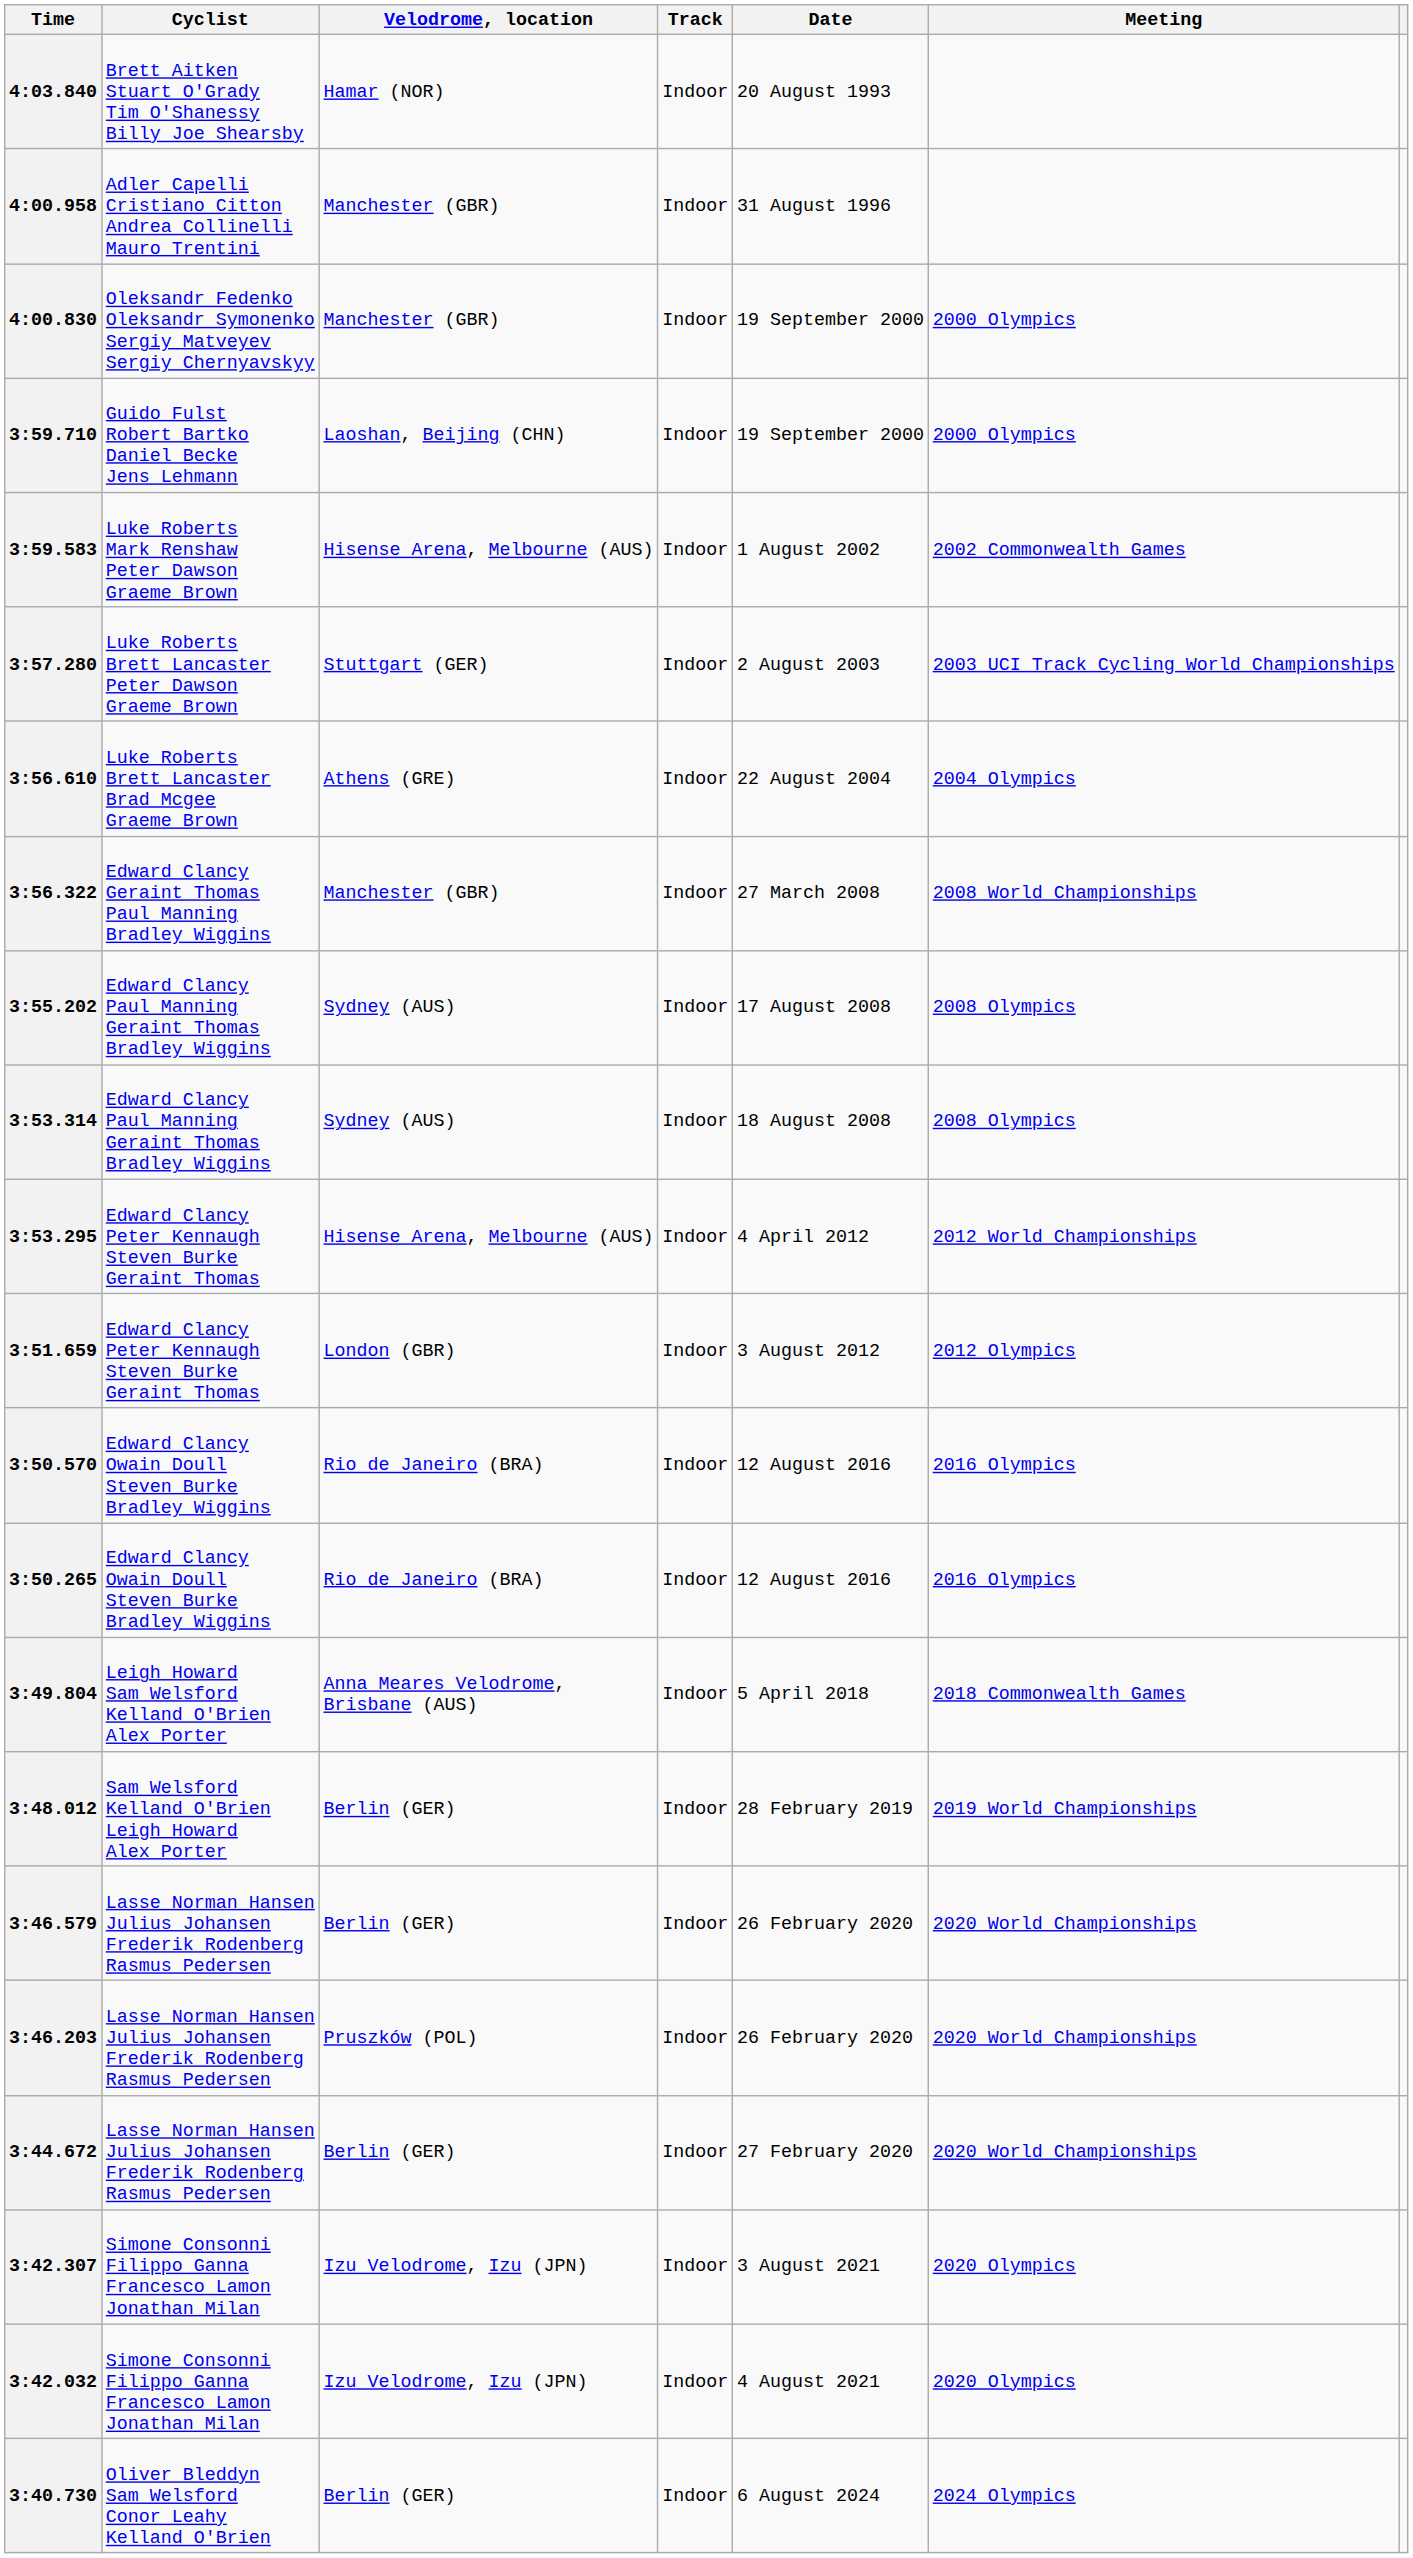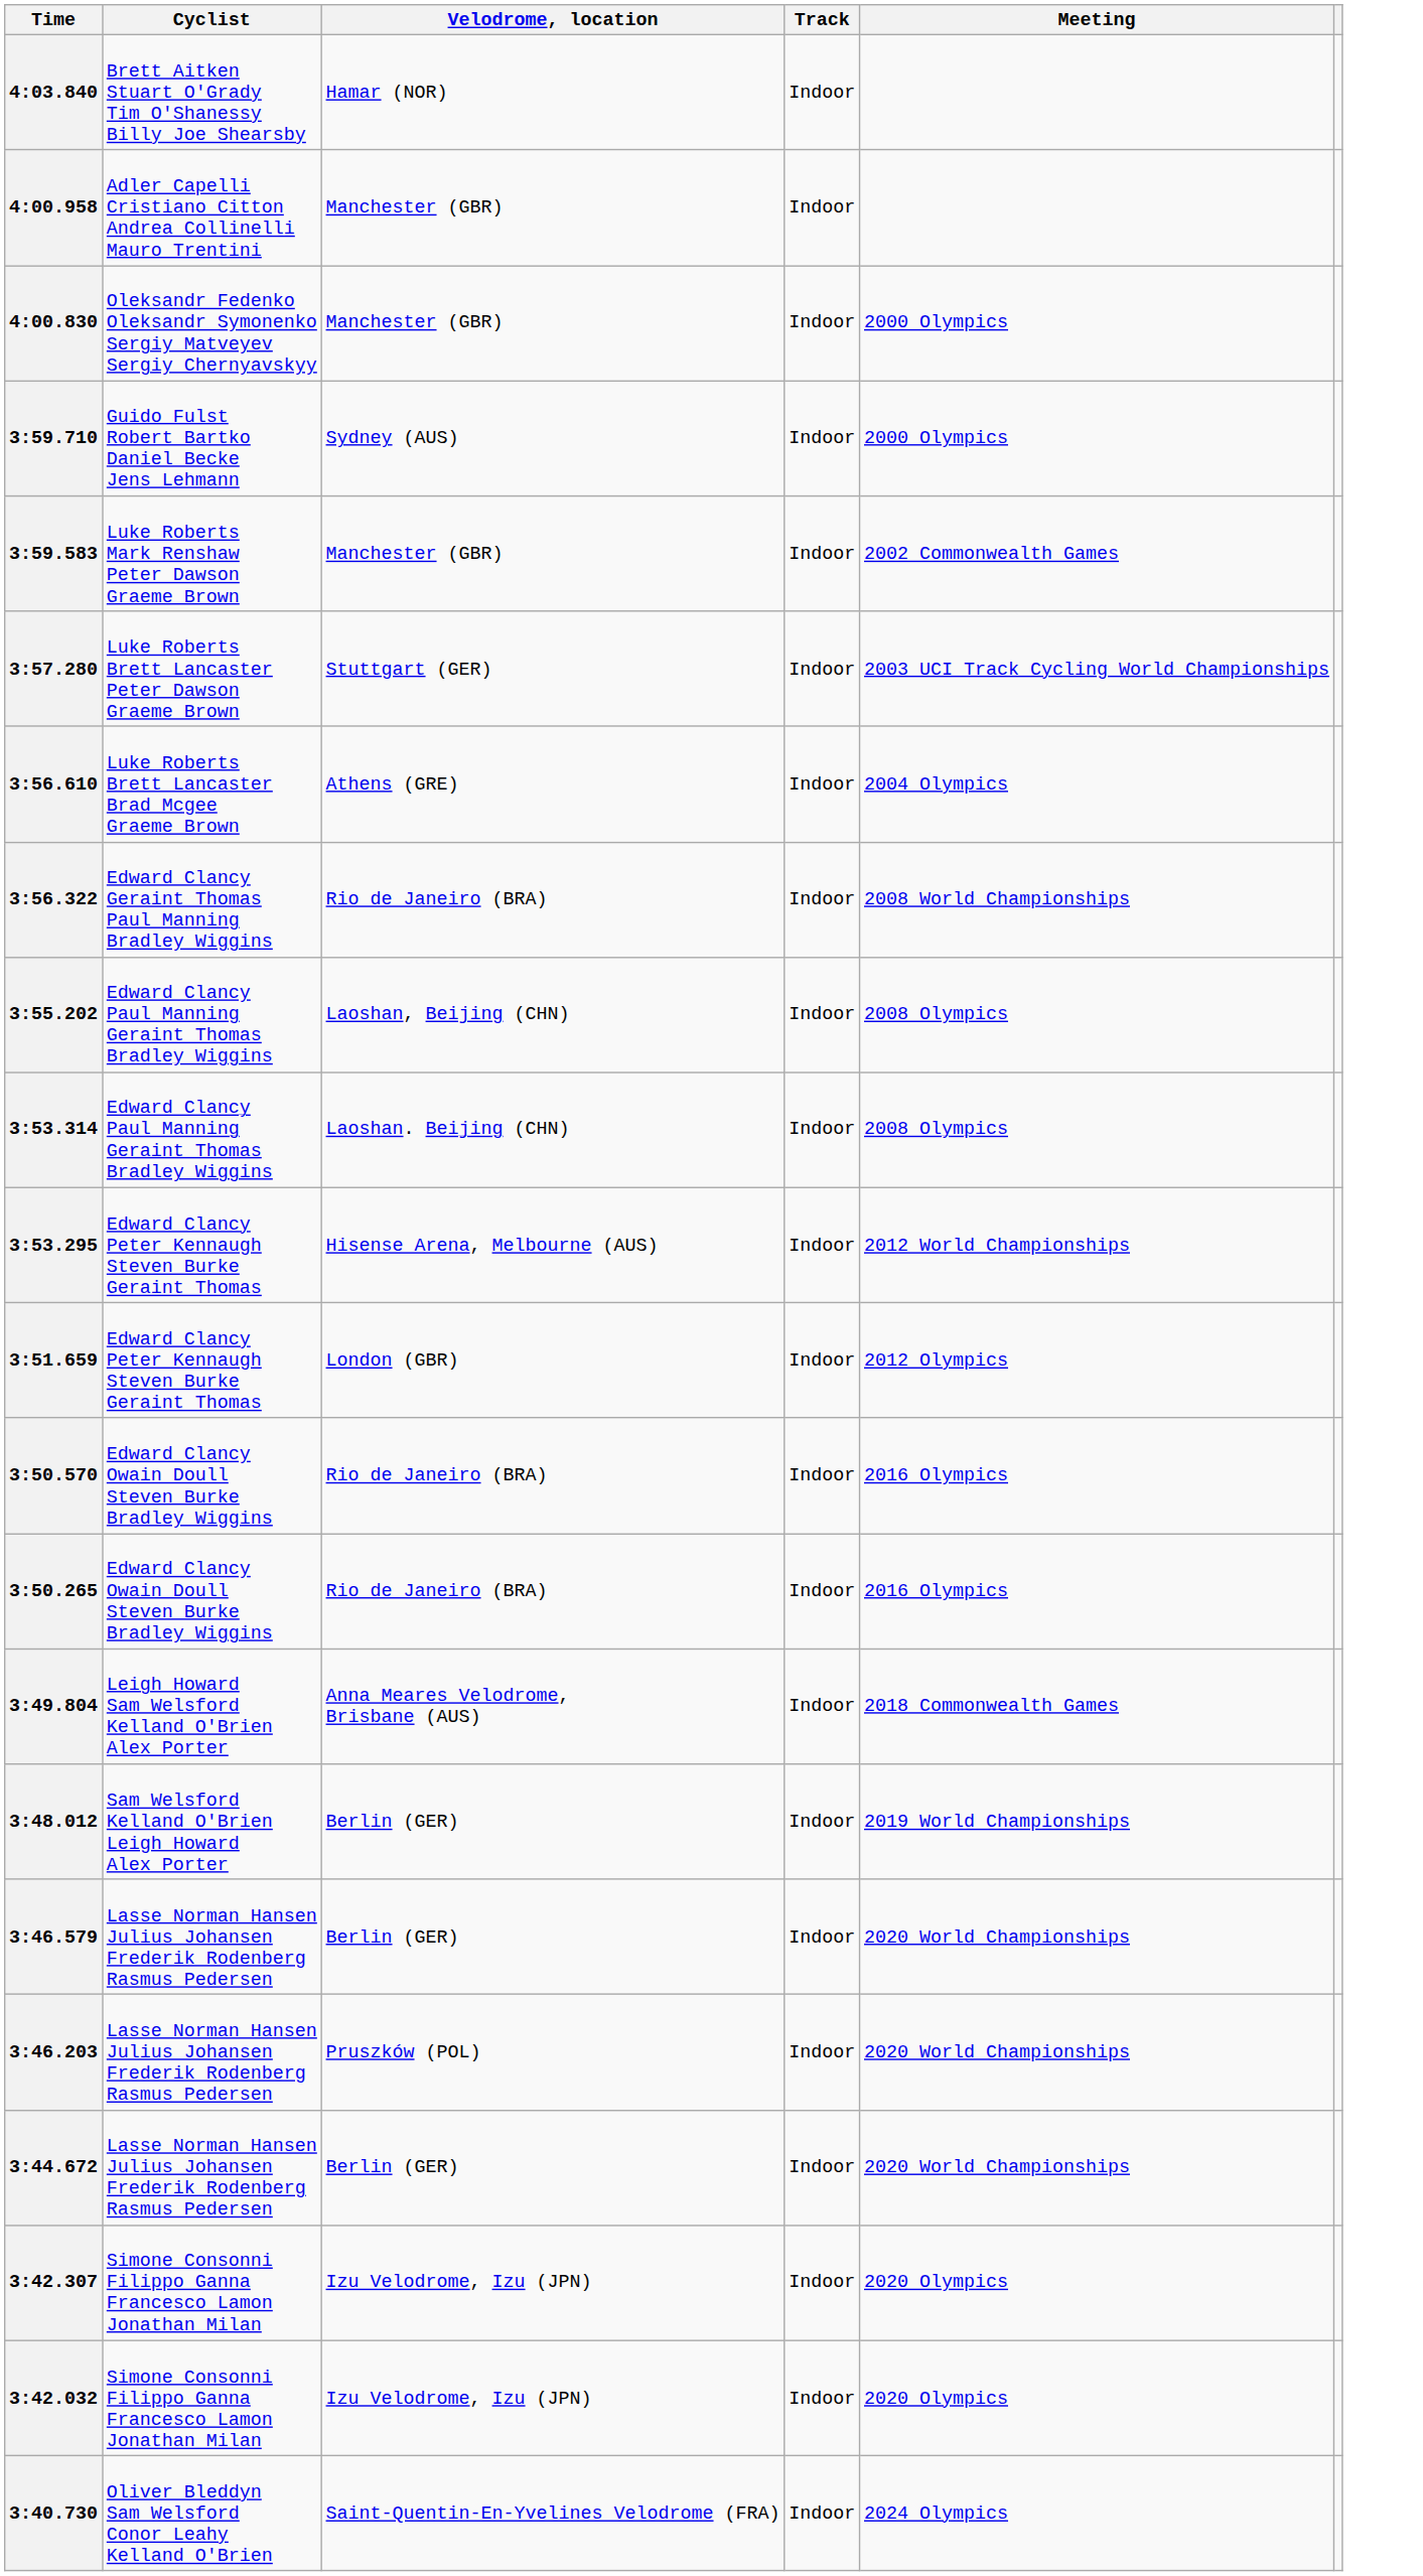- column: Date | 20 August 1993 | 31 August 1996 | 19 September 2000 | 19 September 2000 | 1 August 2002 | 2 August 2003 | 22 August 2004 | 27 March 2008 | 17 August 2008 | 18 August 2008 | 4 April 2012 | 3 August 2012 | 12 August 2016 | 12 August 2016 | 5 April 2018 | 28 February 2019 | 26 February 2020 | 26 February 2020 | 27 February 2020 | 3 August 2021 | 4 August 2021 | 6 August 2024
3:59.710 | Velodrome, location: Laoshan, Beijing (CHN) -> Sydney (AUS)
3:59.583 | Velodrome, location: Hisense Arena, Melbourne (AUS) -> Manchester (GBR)
3:56.322 | Velodrome, location: Manchester (GBR) -> Rio de Janeiro (BRA)
3:55.202 | Velodrome, location: Sydney (AUS) -> Laoshan, Beijing (CHN)
3:53.314 | Velodrome, location: Sydney (AUS) -> Laoshan. Beijing (CHN)
3:40.730 | Velodrome, location: Berlin (GER) -> Saint-Quentin-En-Yvelines Velodrome (FRA)
